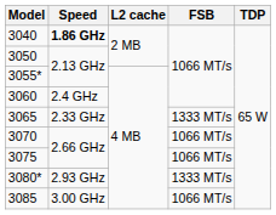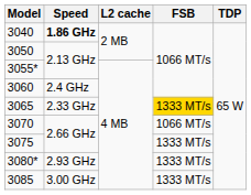3065 | FSB: no background -> gold background
3075 | FSB: 1066 MT/s -> 1333 MT/s
3085 | FSB: 1066 MT/s -> 1333 MT/s
